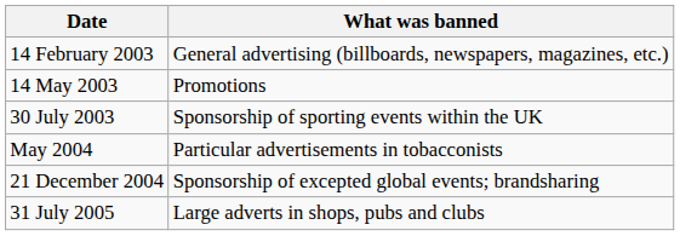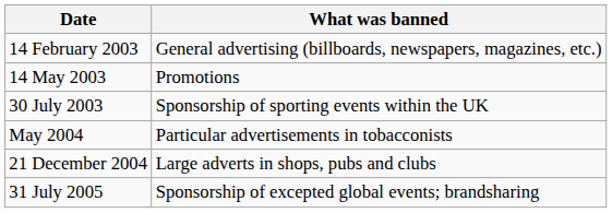21 December 2004 | What was banned: Sponsorship of excepted global events; brandsharing -> Large adverts in shops, pubs and clubs
31 July 2005 | What was banned: Large adverts in shops, pubs and clubs -> Sponsorship of excepted global events; brandsharing
